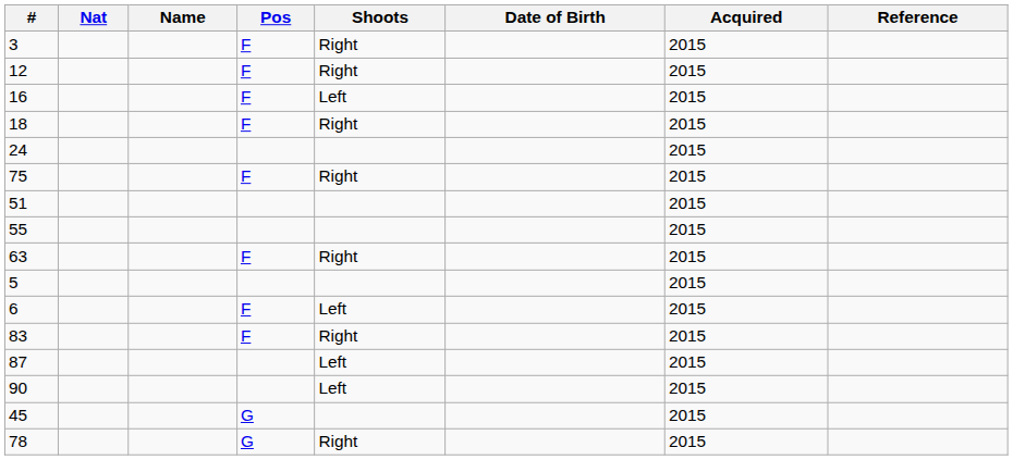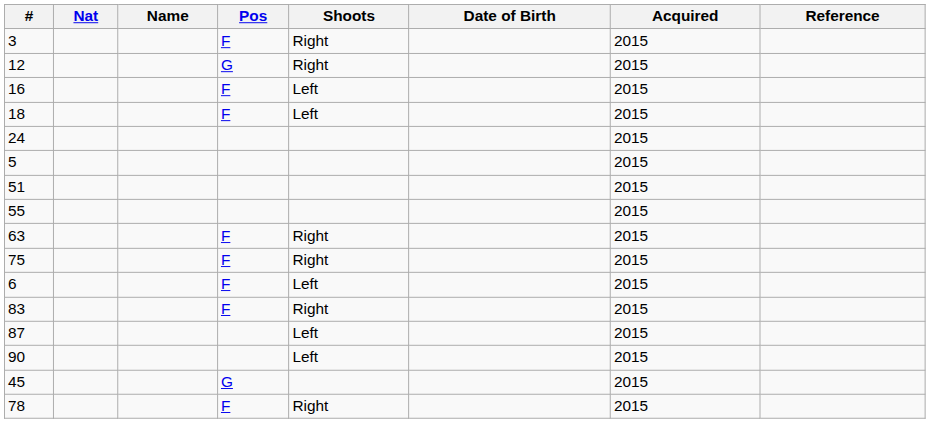12 | Pos: F -> G
18 | Shoots: Right -> Left
rows swapped: 5 <-> 75
78 | Pos: G -> F
